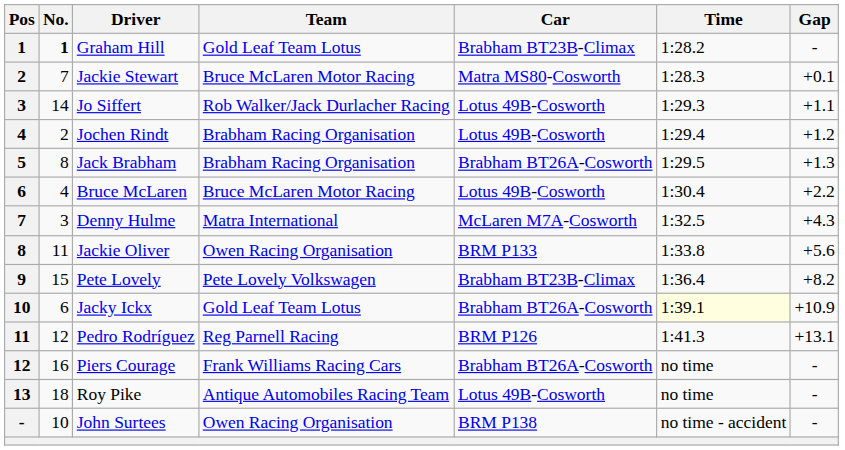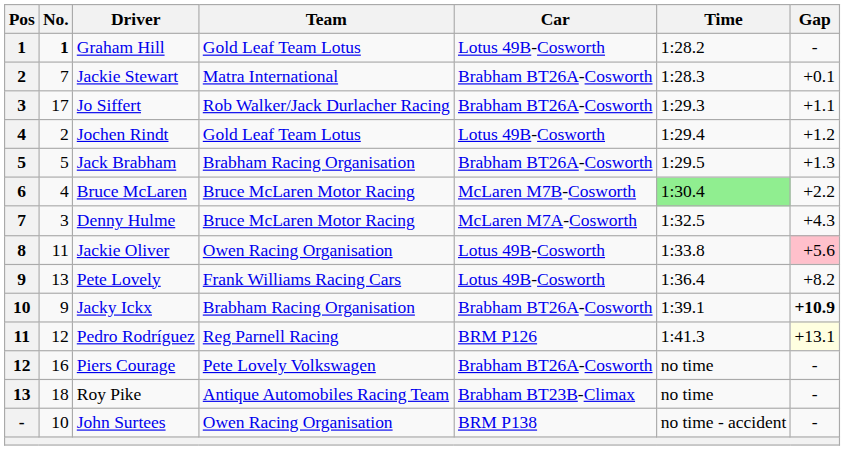Graham Hill | Car: Brabham BT23B-Climax -> Lotus 49B-Cosworth
Jackie Stewart | Team: Bruce McLaren Motor Racing -> Matra International
Jackie Stewart | Car: Matra MS80-Cosworth -> Brabham BT26A-Cosworth
Jo Siffert | No.: 14 -> 17
Jo Siffert | Car: Lotus 49B-Cosworth -> Brabham BT26A-Cosworth
Jochen Rindt | Team: Brabham Racing Organisation -> Gold Leaf Team Lotus
Jack Brabham | No.: 8 -> 5
Bruce McLaren | Car: Lotus 49B-Cosworth -> McLaren M7B-Cosworth
Bruce McLaren | Time: no background -> lightgreen background
Denny Hulme | Team: Matra International -> Bruce McLaren Motor Racing
Jackie Oliver | Car: BRM P133 -> Lotus 49B-Cosworth
Jackie Oliver | Gap: no background -> pink background
Pete Lovely | No.: 15 -> 13
Pete Lovely | Team: Pete Lovely Volkswagen -> Frank Williams Racing Cars
Pete Lovely | Car: Brabham BT23B-Climax -> Lotus 49B-Cosworth
Jacky Ickx | No.: 6 -> 9
Jacky Ickx | Team: Gold Leaf Team Lotus -> Brabham Racing Organisation
Jacky Ickx | Time: lightyellow background -> no background
Jacky Ickx | Gap: normal -> bold
Pedro Rodríguez | Gap: no background -> lightyellow background
Piers Courage | Team: Frank Williams Racing Cars -> Pete Lovely Volkswagen
Roy Pike | Car: Lotus 49B-Cosworth -> Brabham BT23B-Climax
